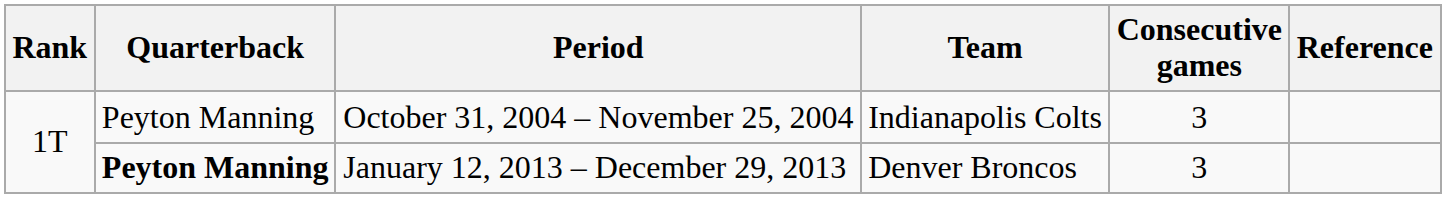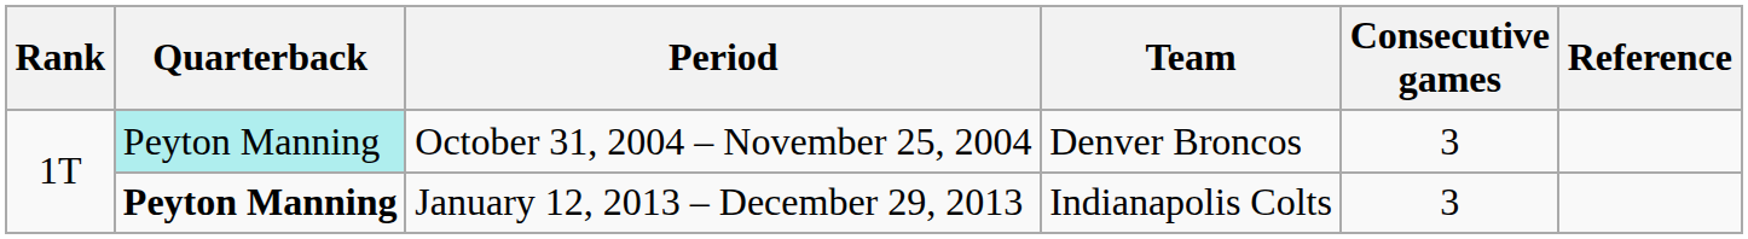October 31, 2004 – November 25, 2004 | Quarterback: no background -> paleturquoise background
October 31, 2004 – November 25, 2004 | Team: Indianapolis Colts -> Denver Broncos
January 12, 2013 – December 29, 2013 | Team: Denver Broncos -> Indianapolis Colts
